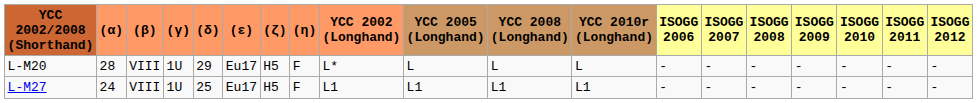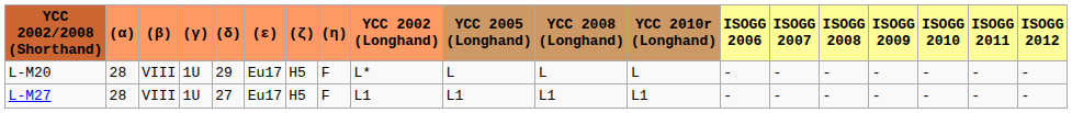L-M27 | (α): 24 -> 28
L-M27 | (δ): 25 -> 27
